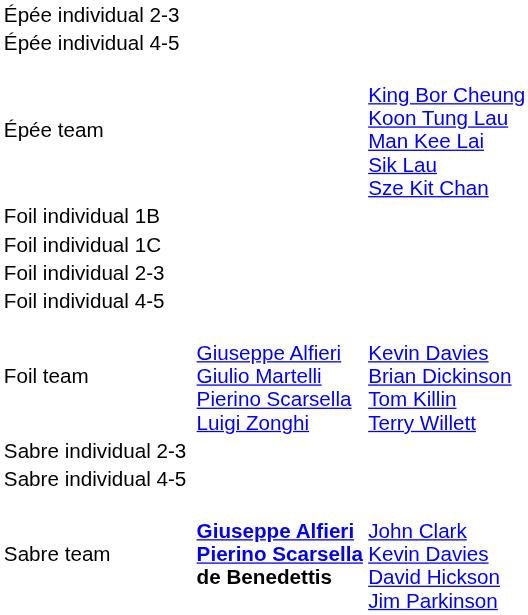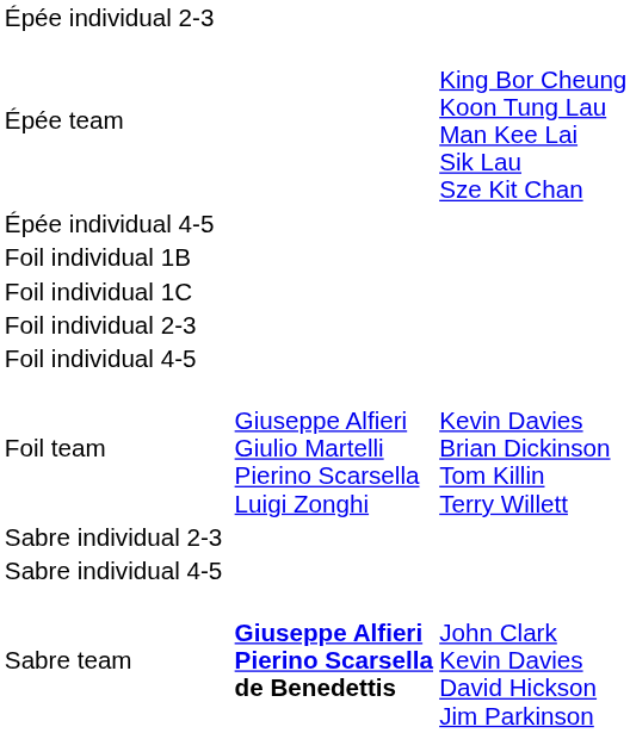rows swapped: Épée individual 4-5 <-> Épée team
